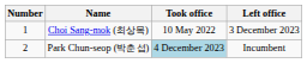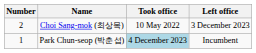Choi Sang-mok (최상목) | Number: 1 -> 2
Park Chun-seop (박춘섭) | Number: 2 -> 1
